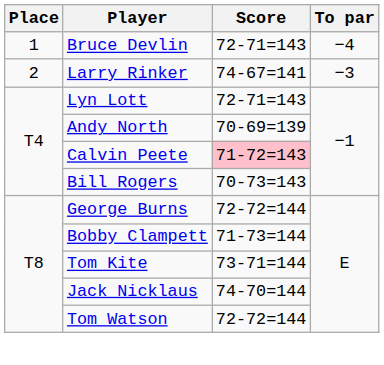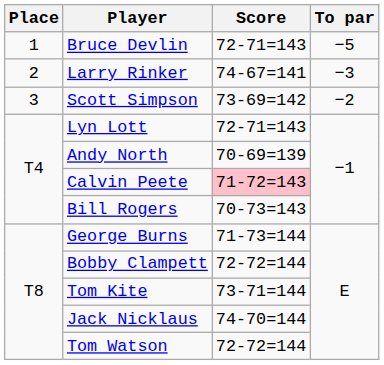Bruce Devlin | To par: −4 -> −5
+ row: 3 | Scott Simpson | 73-69=142 | −2
George Burns | Score: 72-72=144 -> 71-73=144
Bobby Clampett | Score: 71-73=144 -> 72-72=144
